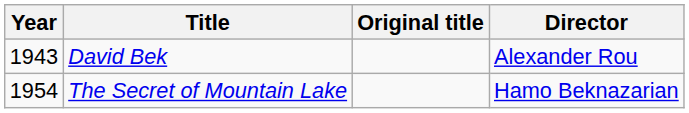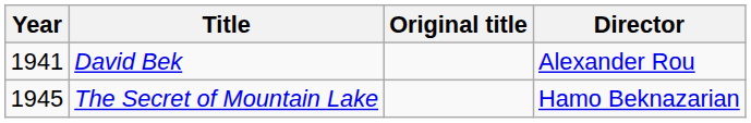David Bek | Year: 1943 -> 1941
The Secret of Mountain Lake | Year: 1954 -> 1945
